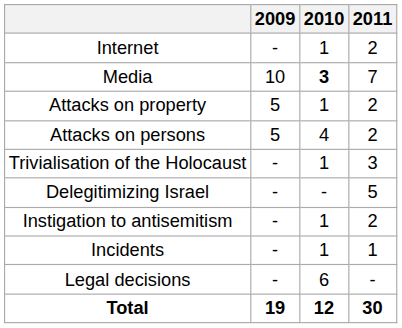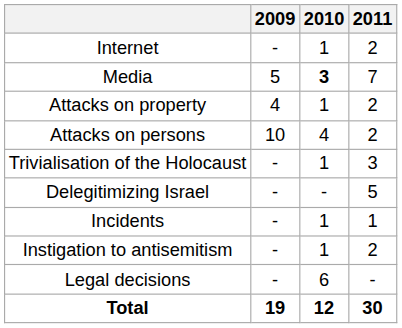Media | 2009: 10 -> 5
Attacks on property | 2009: 5 -> 4
Attacks on persons | 2009: 5 -> 10
rows swapped: Incidents <-> Instigation to antisemitism
